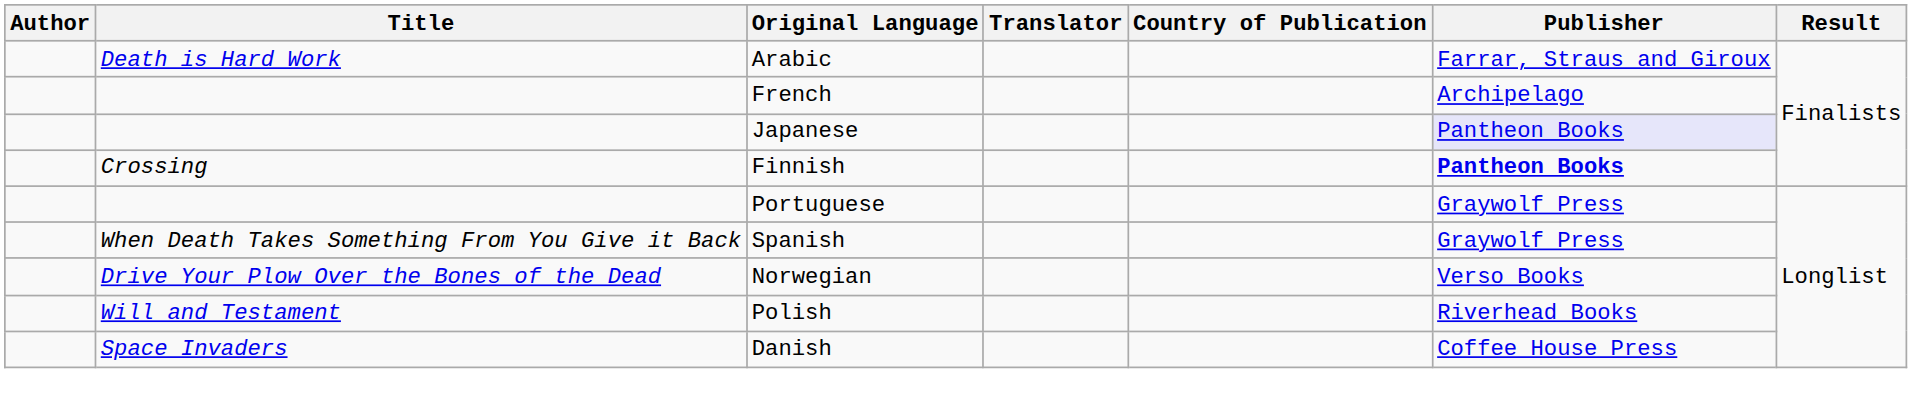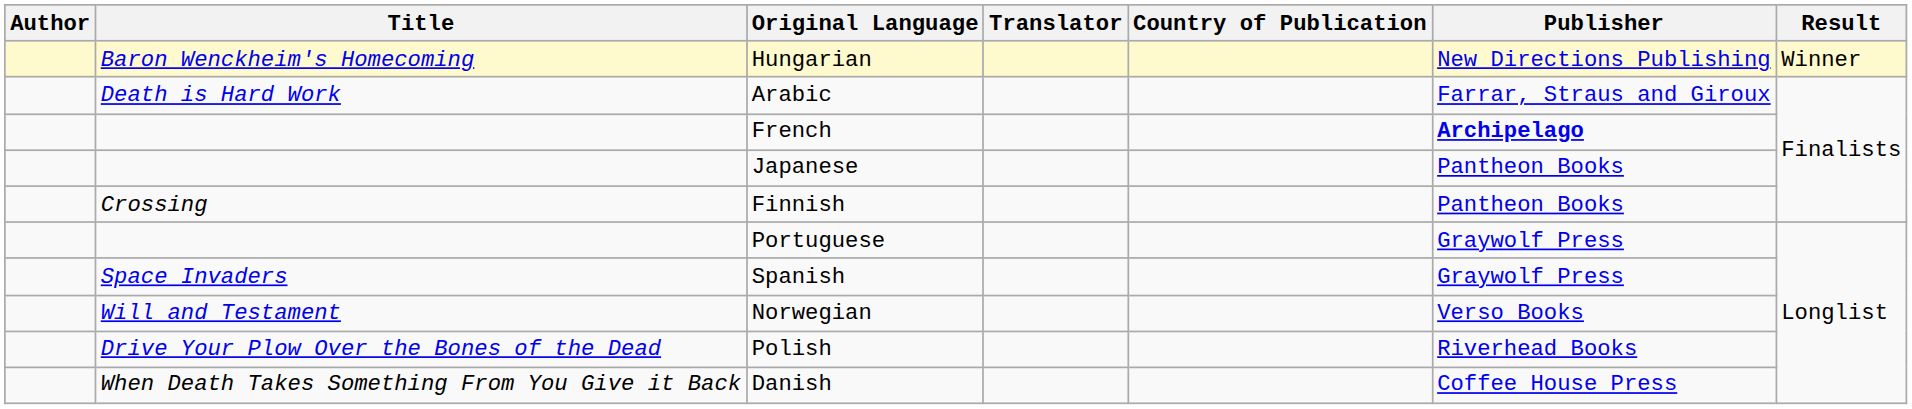+ row: Baron Wenckheim's Homecoming | Hungarian | New Directions Publishing | Winner
French | Publisher: normal -> bold
Japanese | Publisher: lavender background -> no background
Finnish | Publisher: bold -> normal
Spanish | Title: When Death Takes Something From You Give it Back -> Space Invaders
Norwegian | Title: Drive Your Plow Over the Bones of the Dead -> Will and Testament
Polish | Title: Will and Testament -> Drive Your Plow Over the Bones of the Dead
Danish | Title: Space Invaders -> When Death Takes Something From You Give it Back
